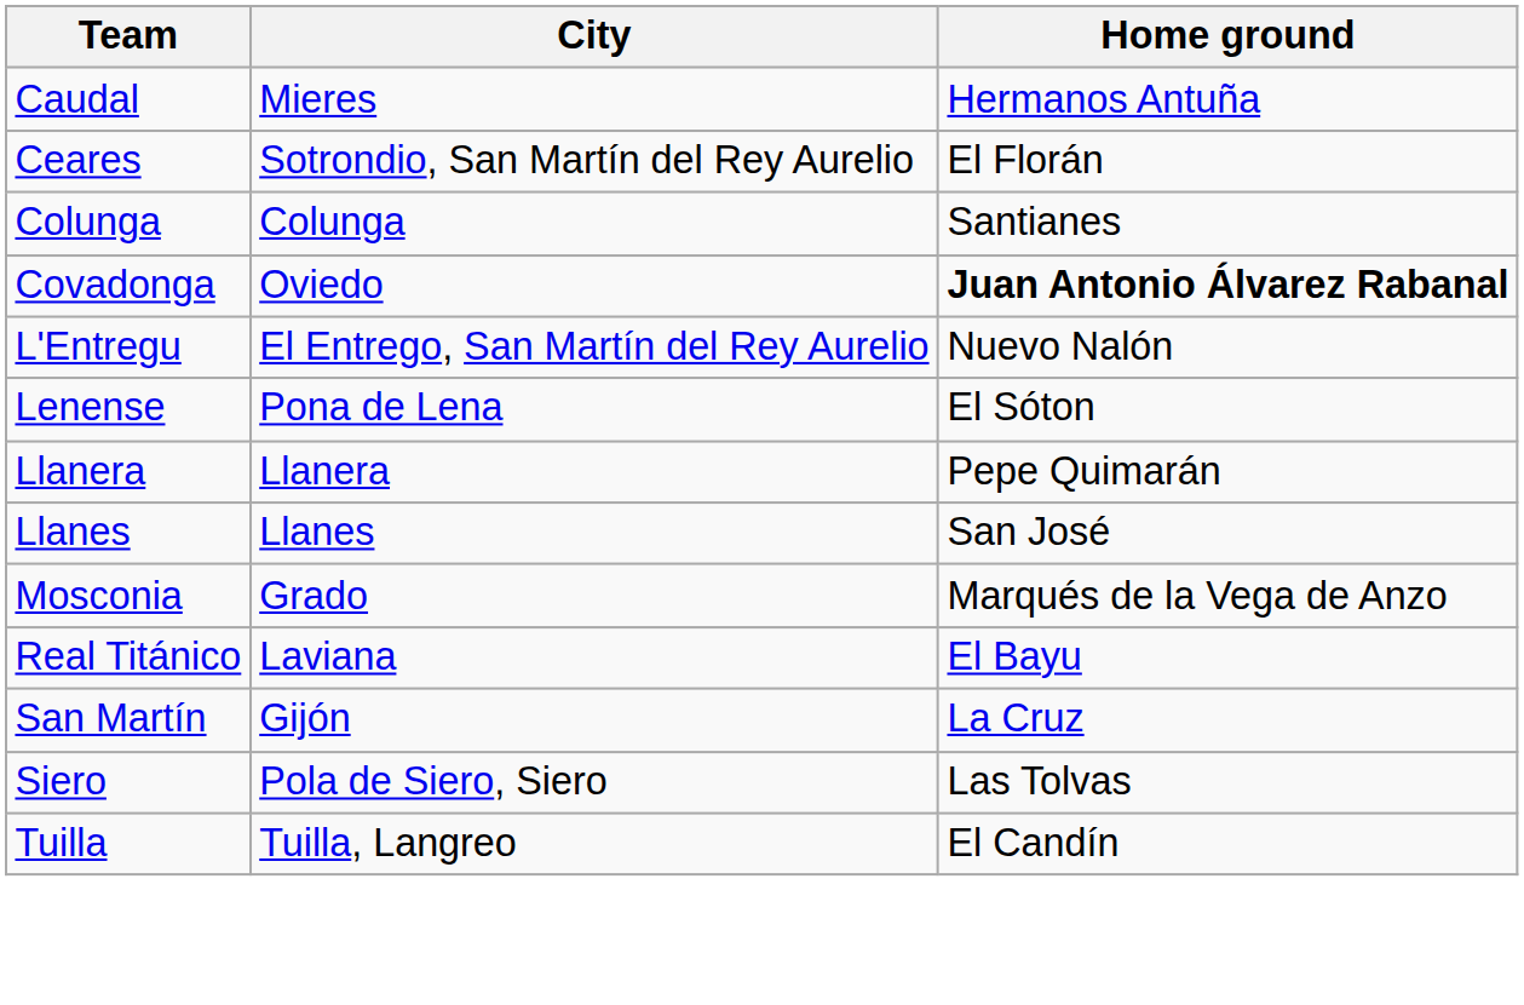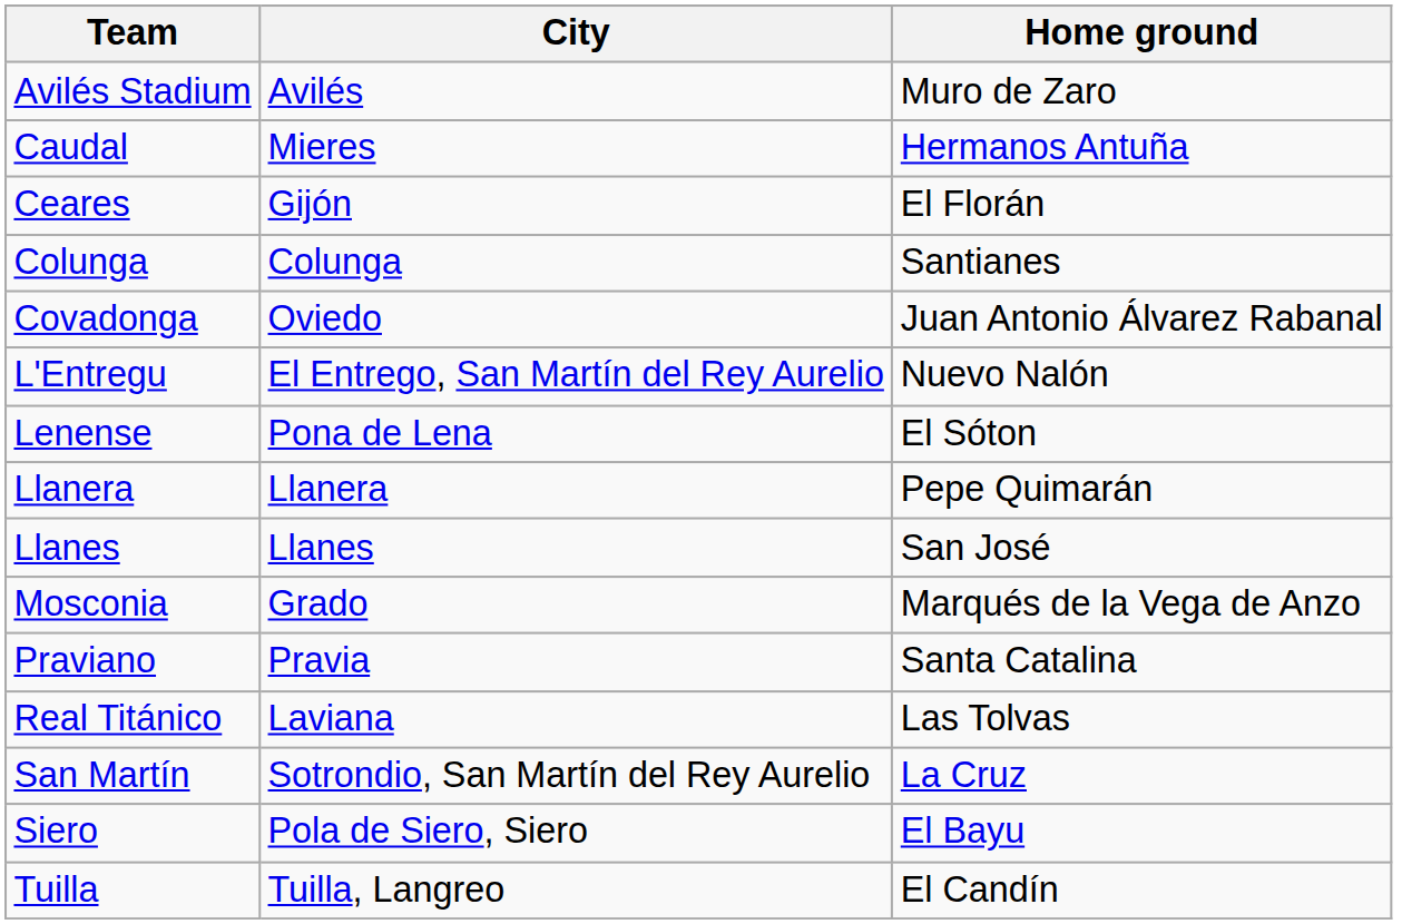+ row: Avilés Stadium | Avilés | Muro de Zaro
Ceares | City: Sotrondio, San Martín del Rey Aurelio -> Gijón
Covadonga | Home ground: bold -> normal
+ row: Praviano | Pravia | Santa Catalina
Real Titánico | Home ground: El Bayu -> Las Tolvas
San Martín | City: Gijón -> Sotrondio, San Martín del Rey Aurelio
Siero | Home ground: Las Tolvas -> El Bayu
